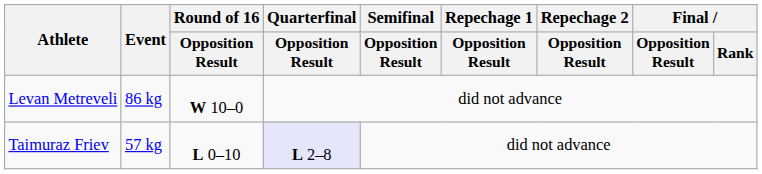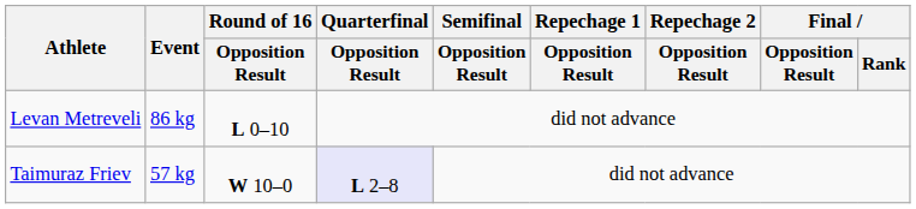Levan Metreveli | Round of 16 / Opposition Result: W 10–0 -> L 0–10
Taimuraz Friev | Round of 16 / Opposition Result: L 0–10 -> W 10–0
